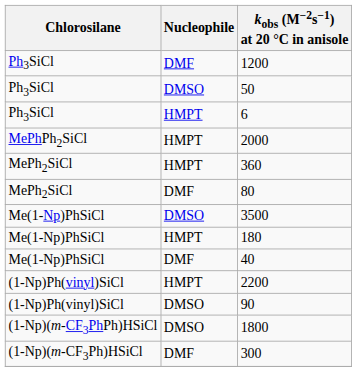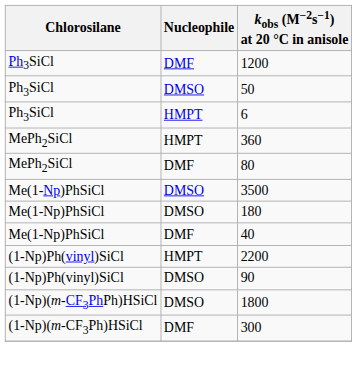- row: MePhPh2SiCl | HMPT | 2000
180 | Nucleophile: HMPT -> DMSO
